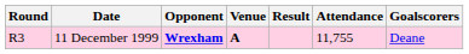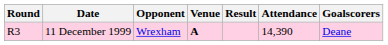11 December 1999 | Opponent: bold -> normal
11 December 1999 | Attendance: 11,755 -> 14,390
